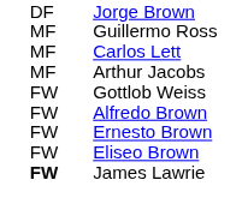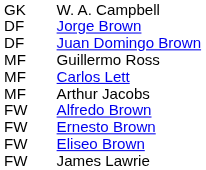+ row: GK | W. A. Campbell
+ row: DF | Juan Domingo Brown
- row: FW | Gottlob Weiss
James Lawrie | column 1: bold -> normal
